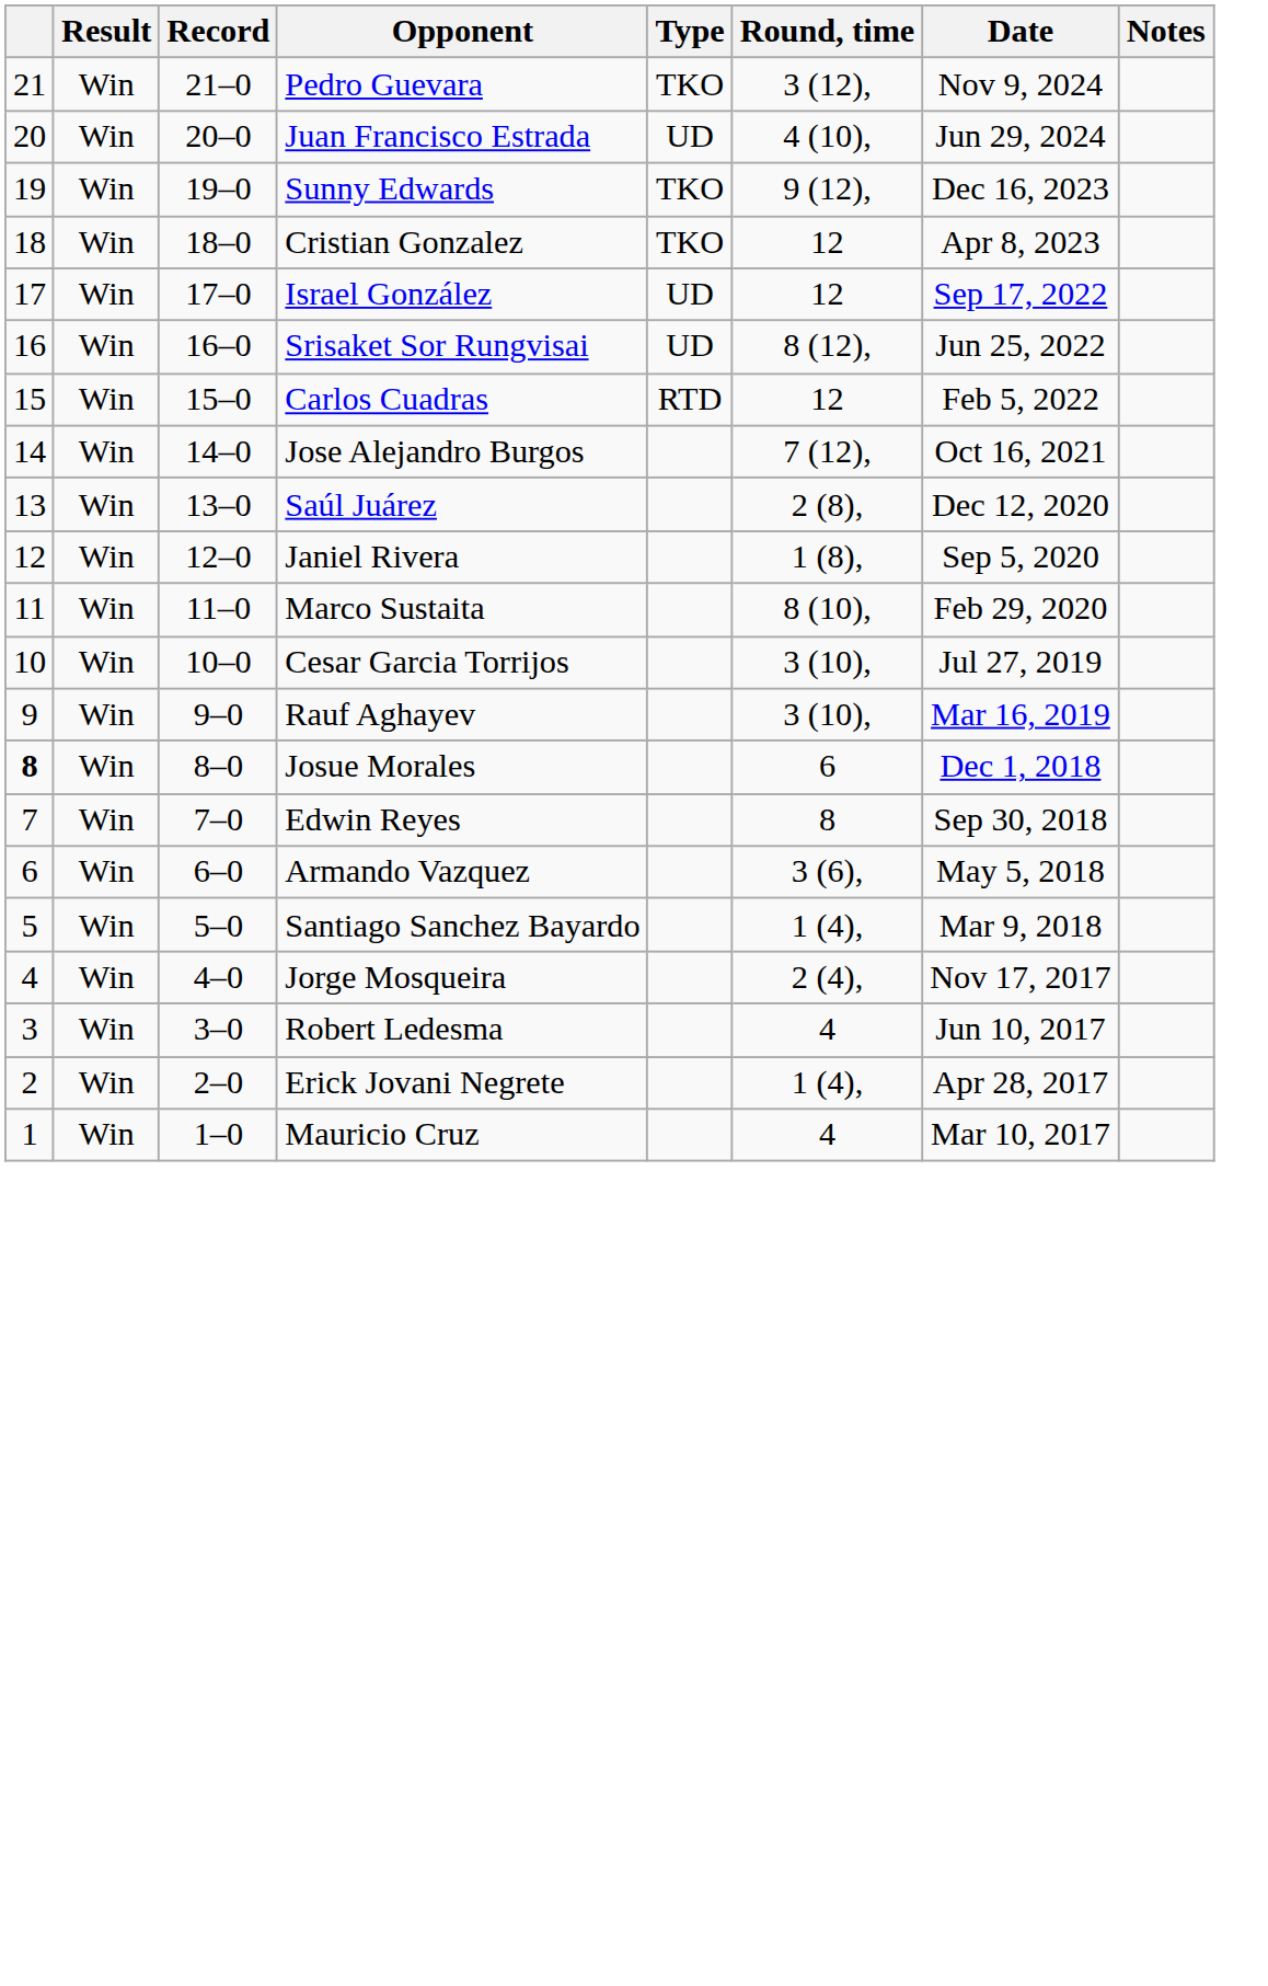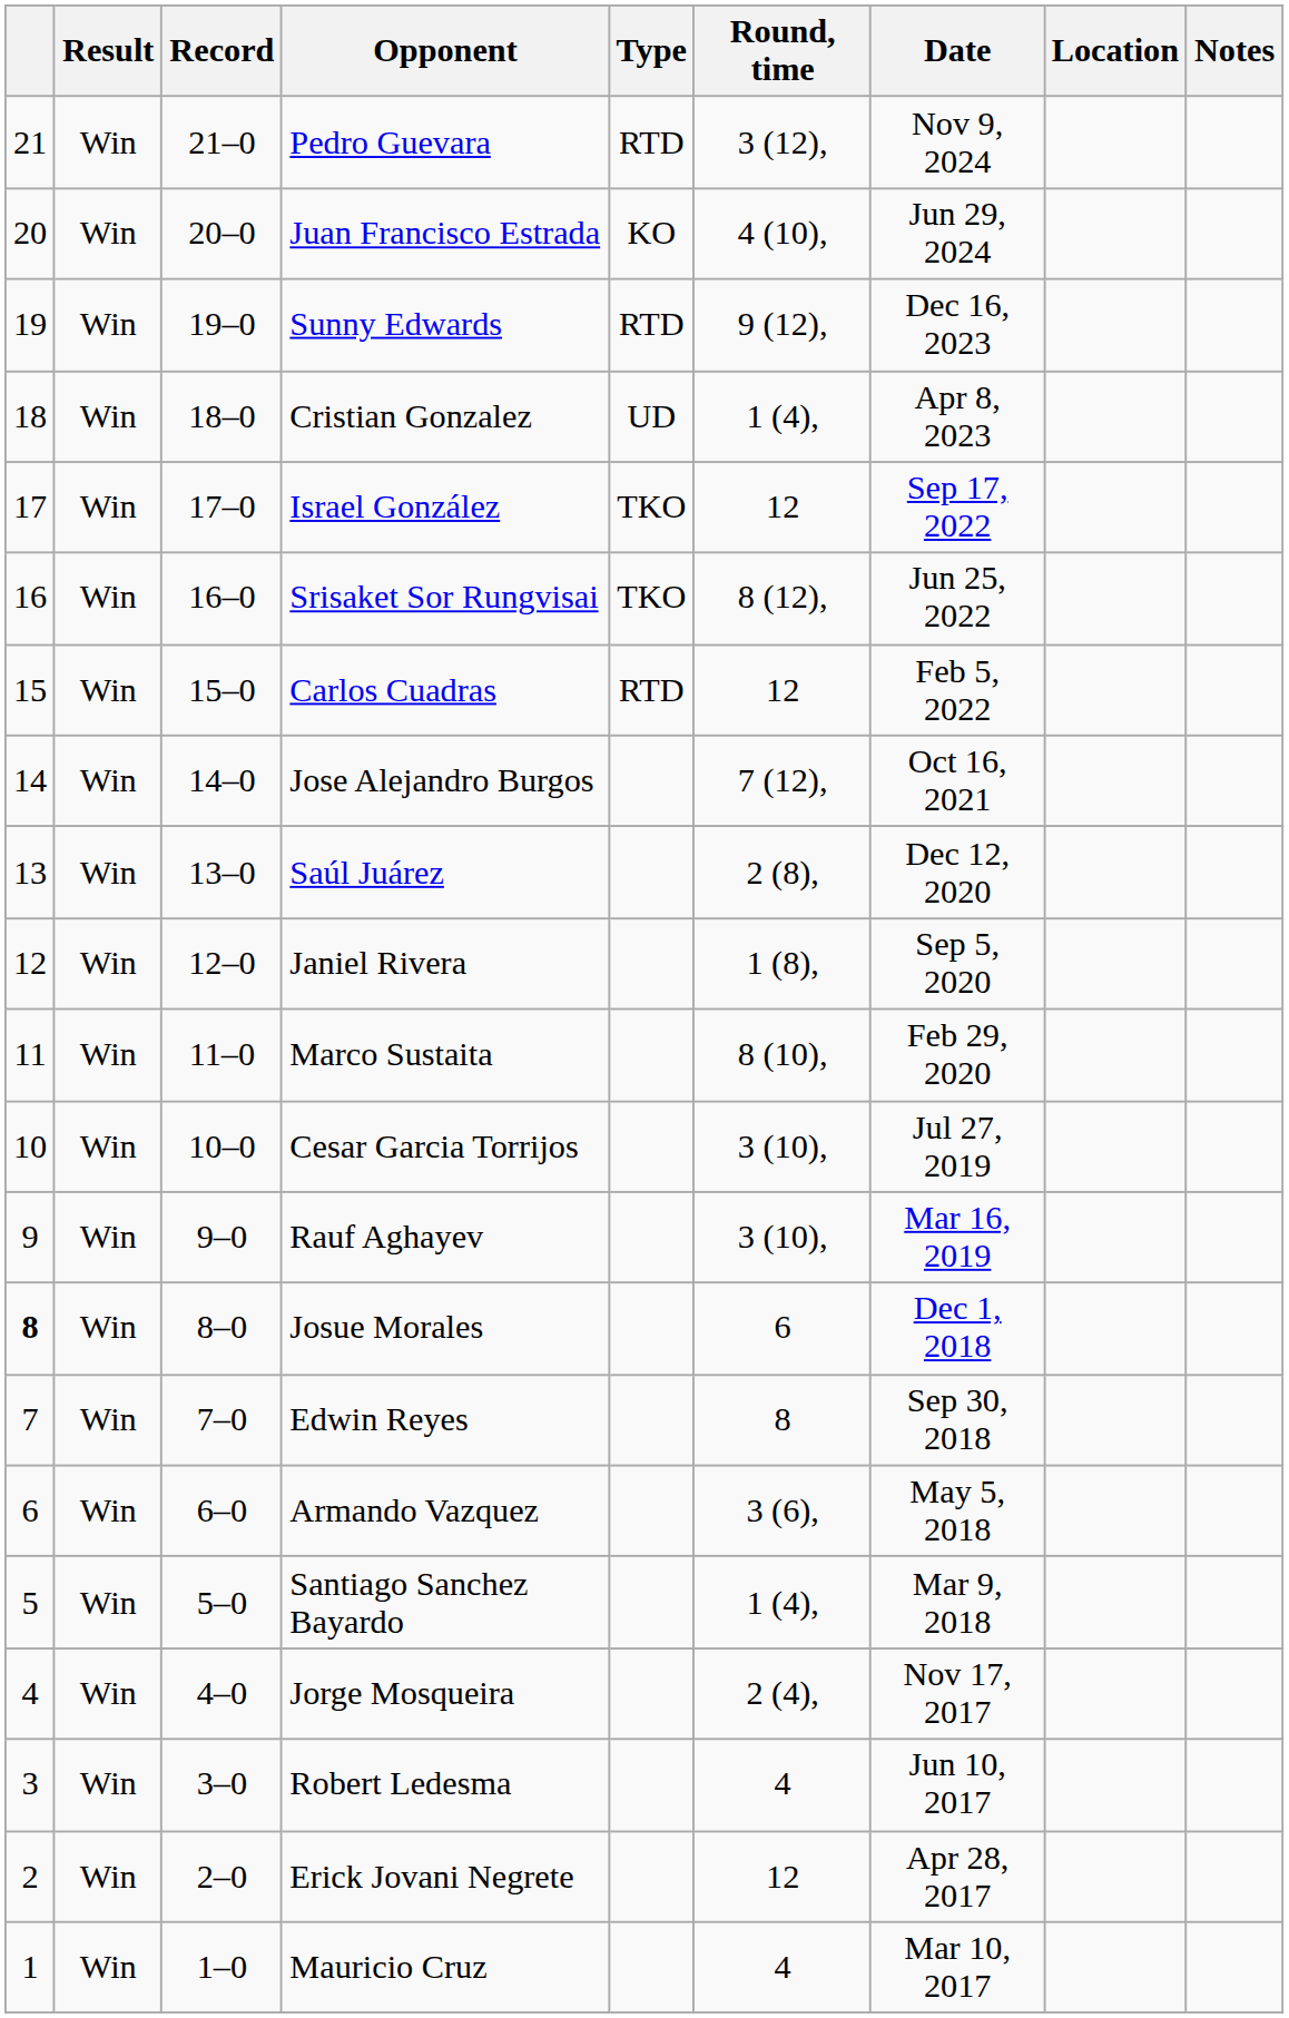+ column: Location
Pedro Guevara | Type: TKO -> RTD
Juan Francisco Estrada | Type: UD -> KO
Sunny Edwards | Type: TKO -> RTD
Cristian Gonzalez | Type: TKO -> UD
Cristian Gonzalez | Round, time: 12 -> 1 (4),
Israel González | Type: UD -> TKO
Srisaket Sor Rungvisai | Type: UD -> TKO
Erick Jovani Negrete | Round, time: 1 (4), -> 12
